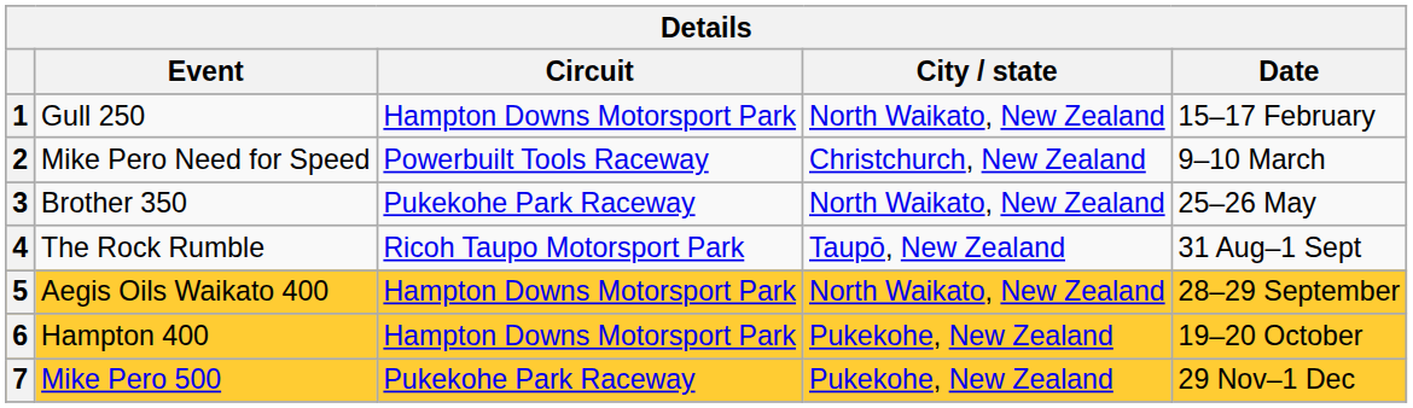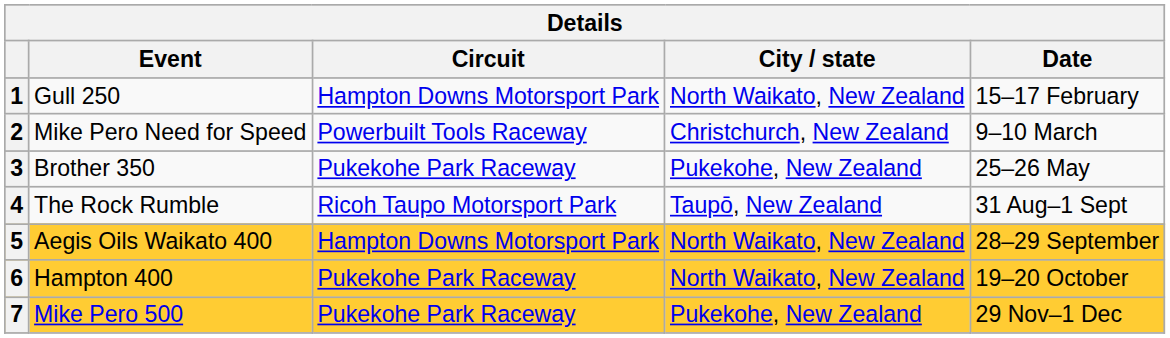3 | City / state: North Waikato, New Zealand -> Pukekohe, New Zealand
6 | Circuit: Hampton Downs Motorsport Park -> Pukekohe Park Raceway
6 | City / state: Pukekohe, New Zealand -> North Waikato, New Zealand
